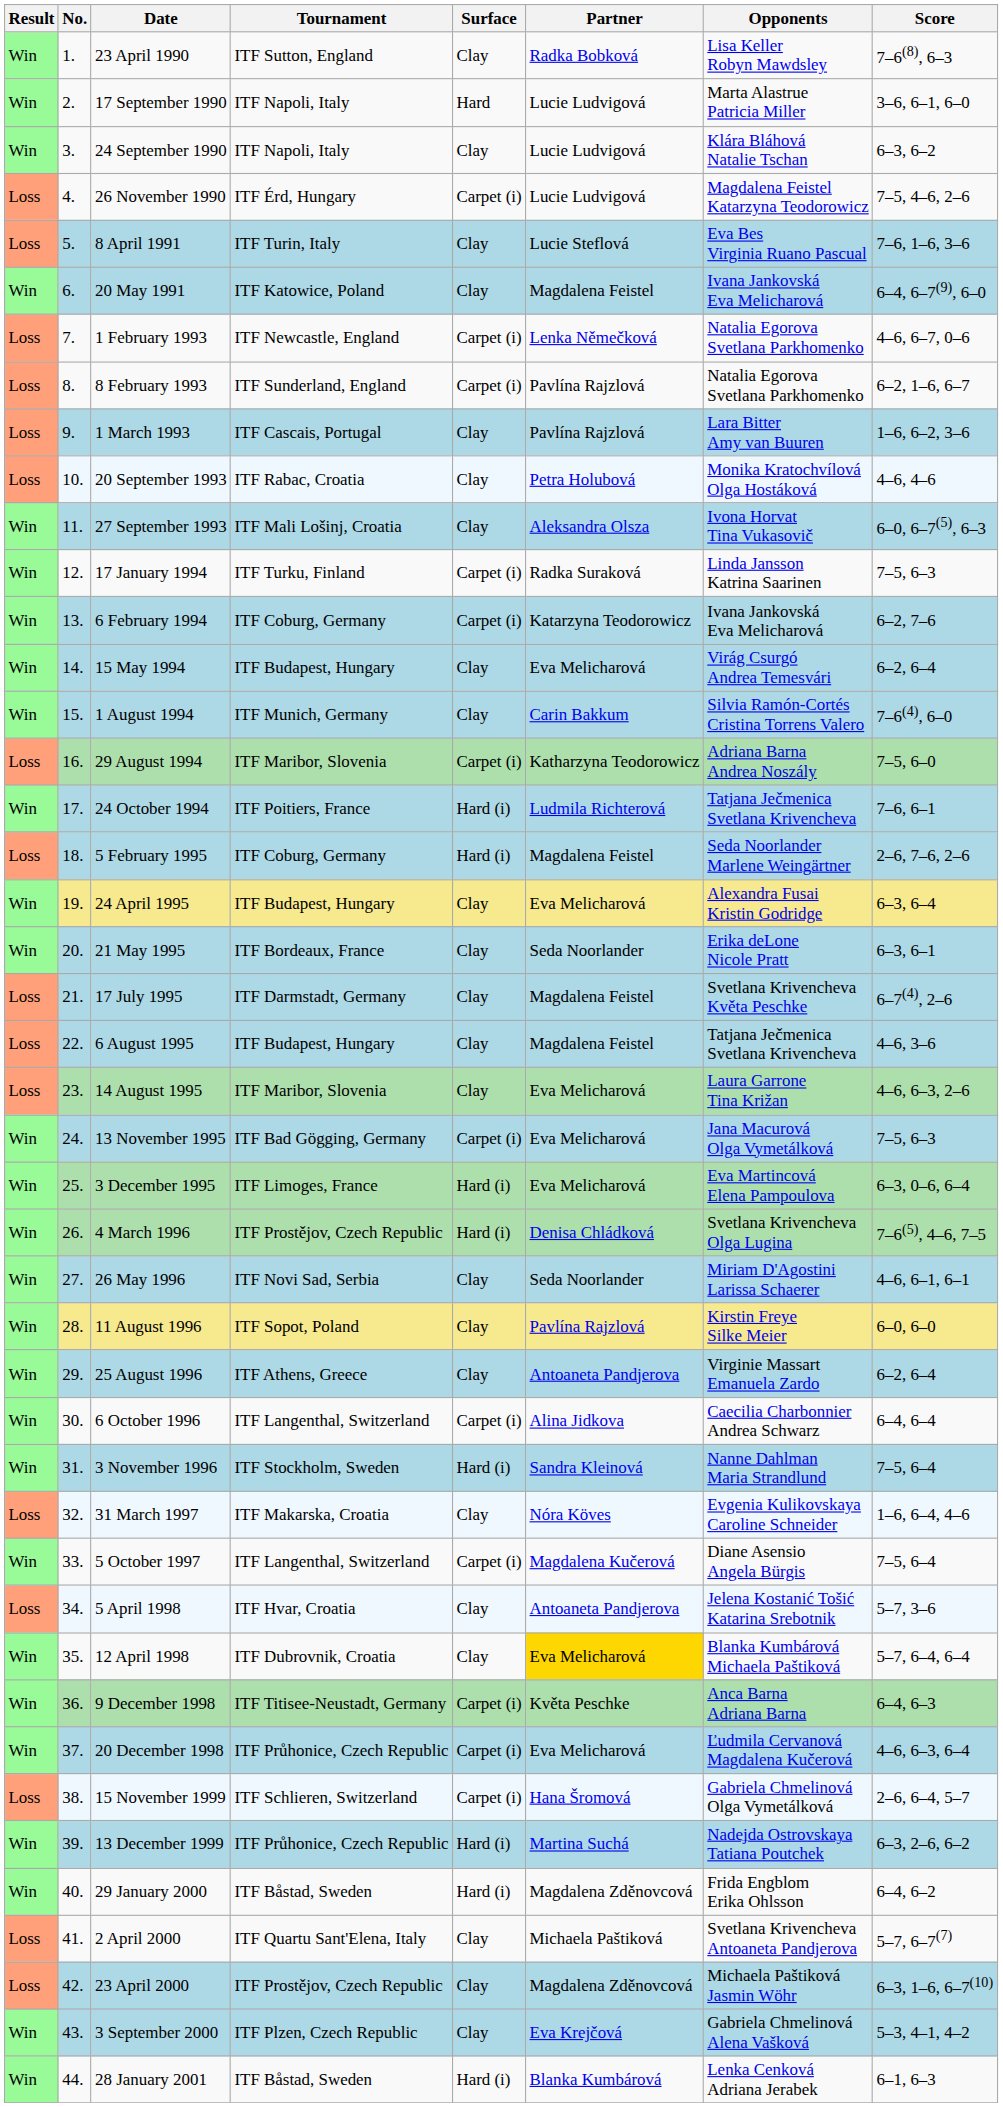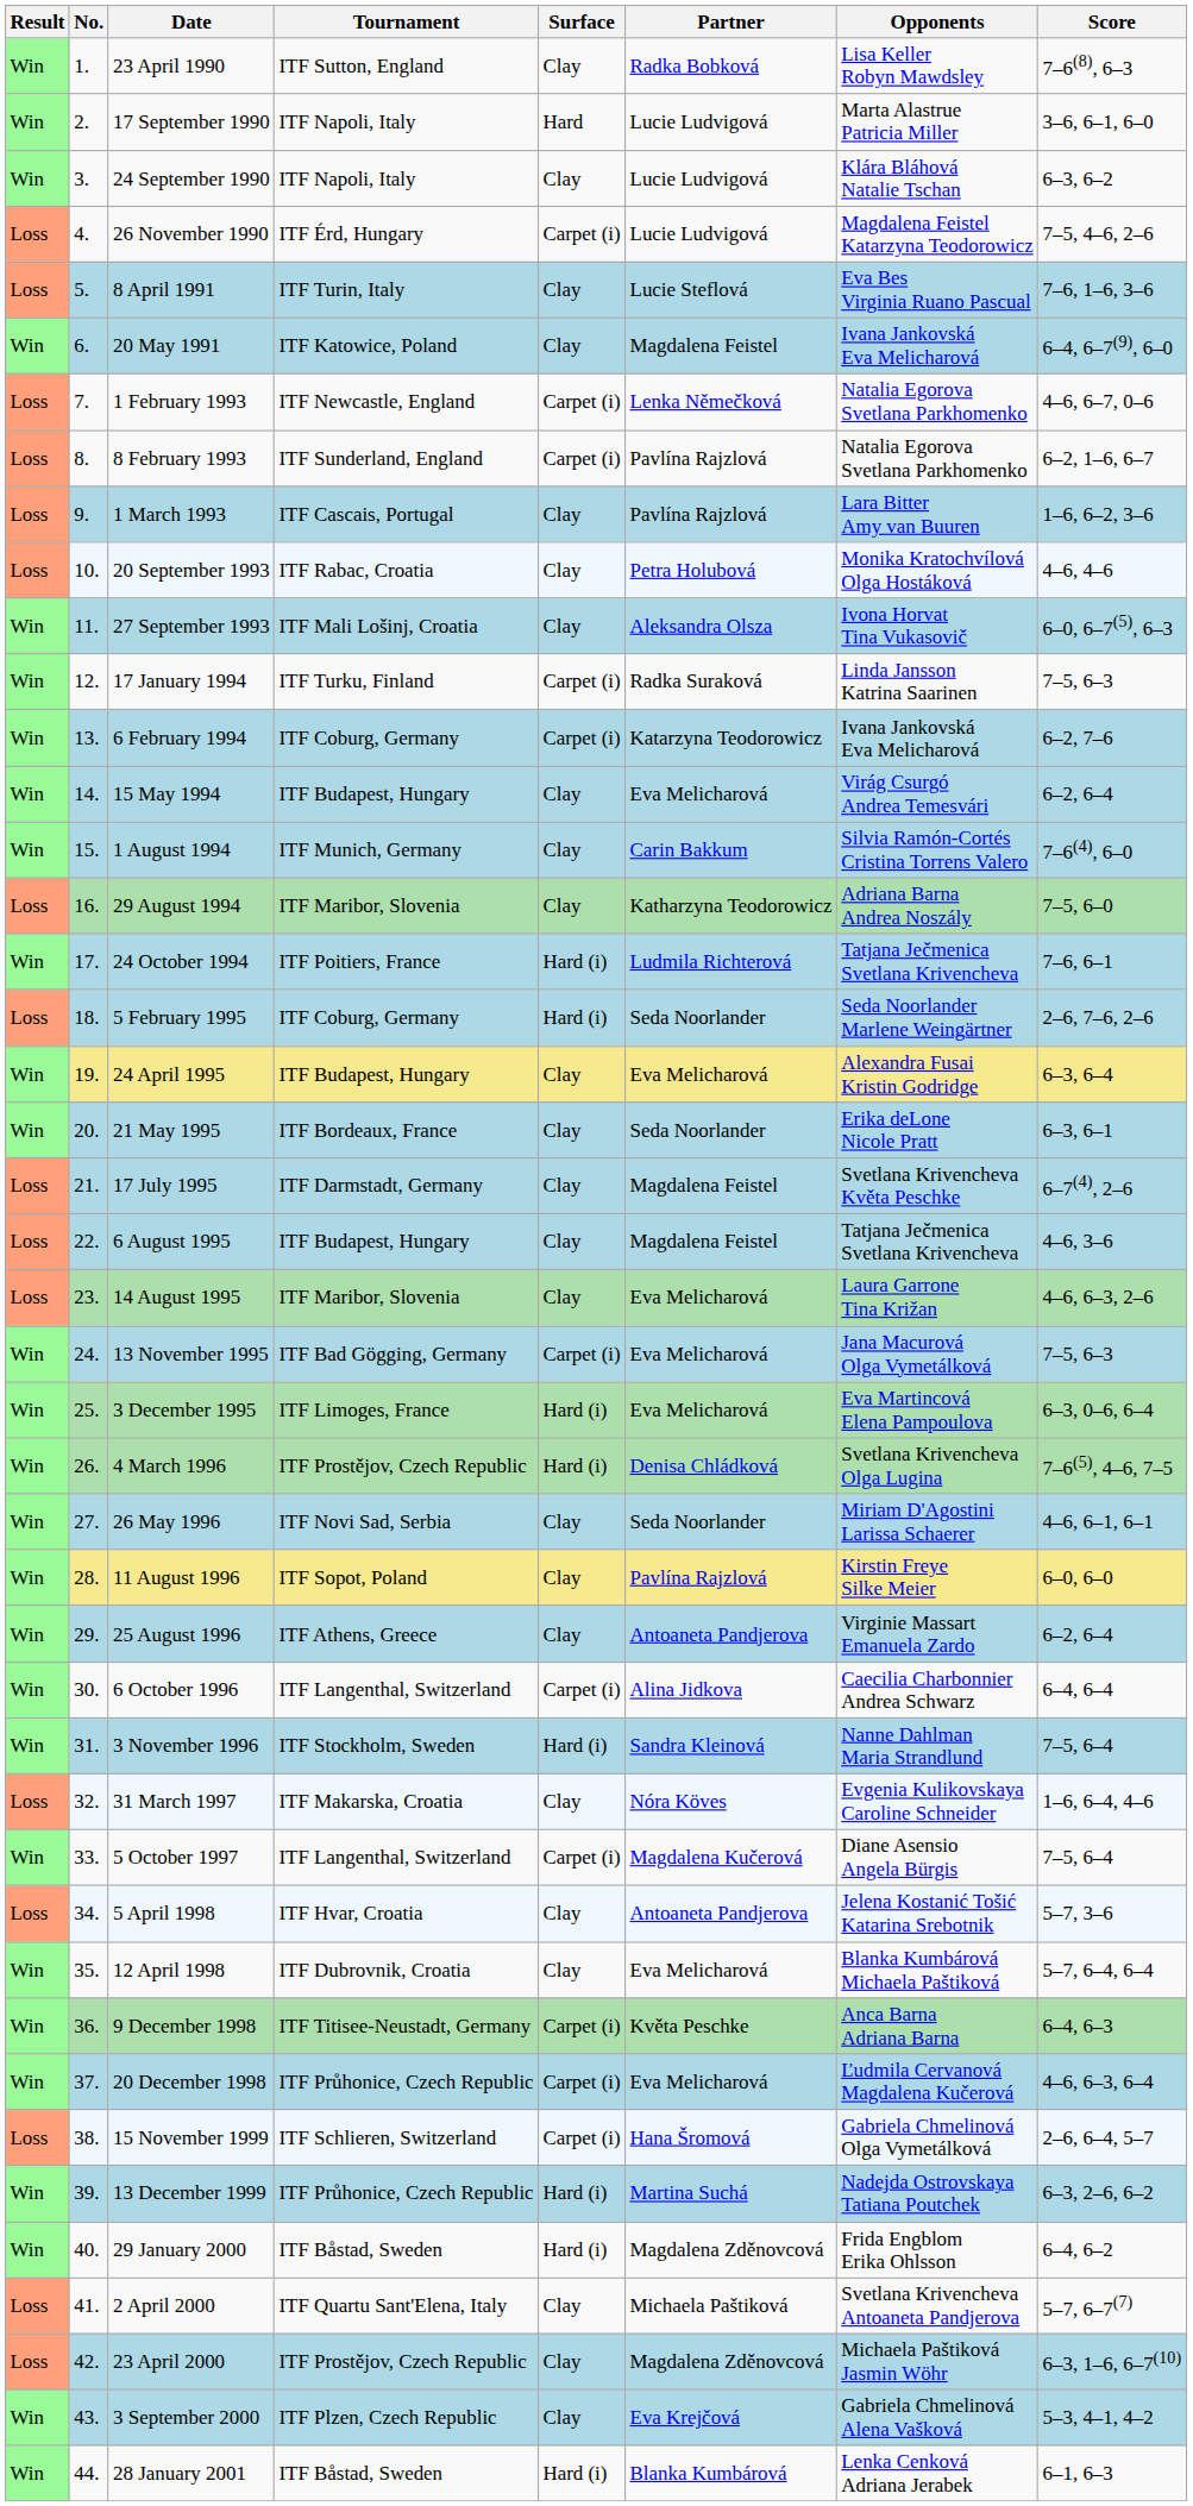29 August 1994 | Surface: Carpet (i) -> Clay
5 February 1995 | Partner: Magdalena Feistel -> Seda Noorlander
12 April 1998 | Partner: gold background -> no background
